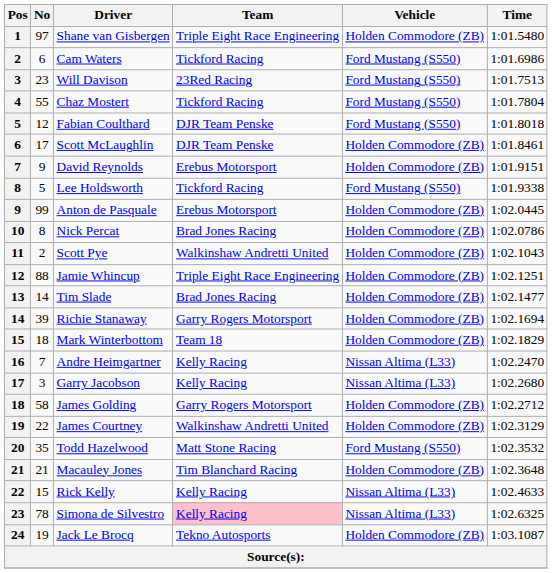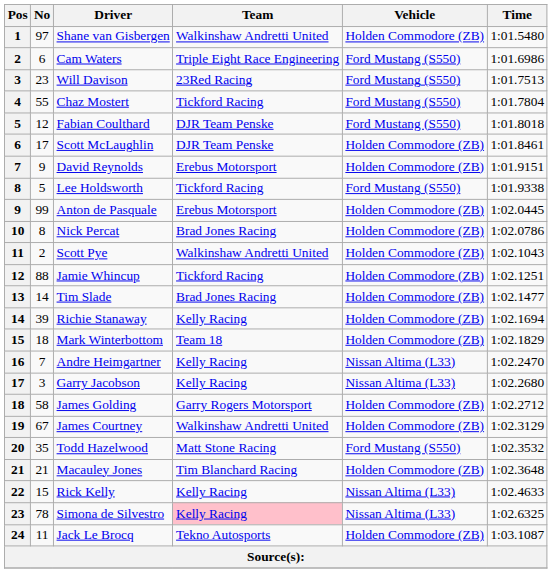Shane van Gisbergen | Team: Triple Eight Race Engineering -> Walkinshaw Andretti United
Cam Waters | Team: Tickford Racing -> Triple Eight Race Engineering
Jamie Whincup | Team: Triple Eight Race Engineering -> Tickford Racing
Richie Stanaway | Team: Garry Rogers Motorsport -> Kelly Racing
James Courtney | No: 22 -> 67
Jack Le Brocq | No: 19 -> 11
